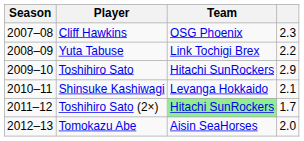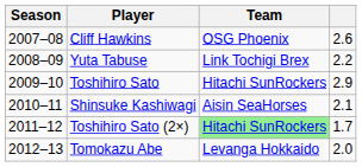Cliff Hawkins | column 4: 2.3 -> 2.6
Shinsuke Kashiwagi | Team: Levanga Hokkaido -> Aisin SeaHorses
Tomokazu Abe | Team: Aisin SeaHorses -> Levanga Hokkaido
